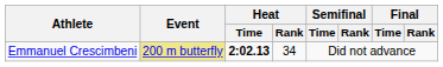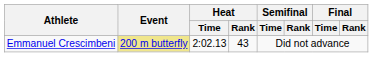Emmanuel Crescimbeni | Heat / Time: bold -> normal
Emmanuel Crescimbeni | Heat / Rank: 34 -> 43
